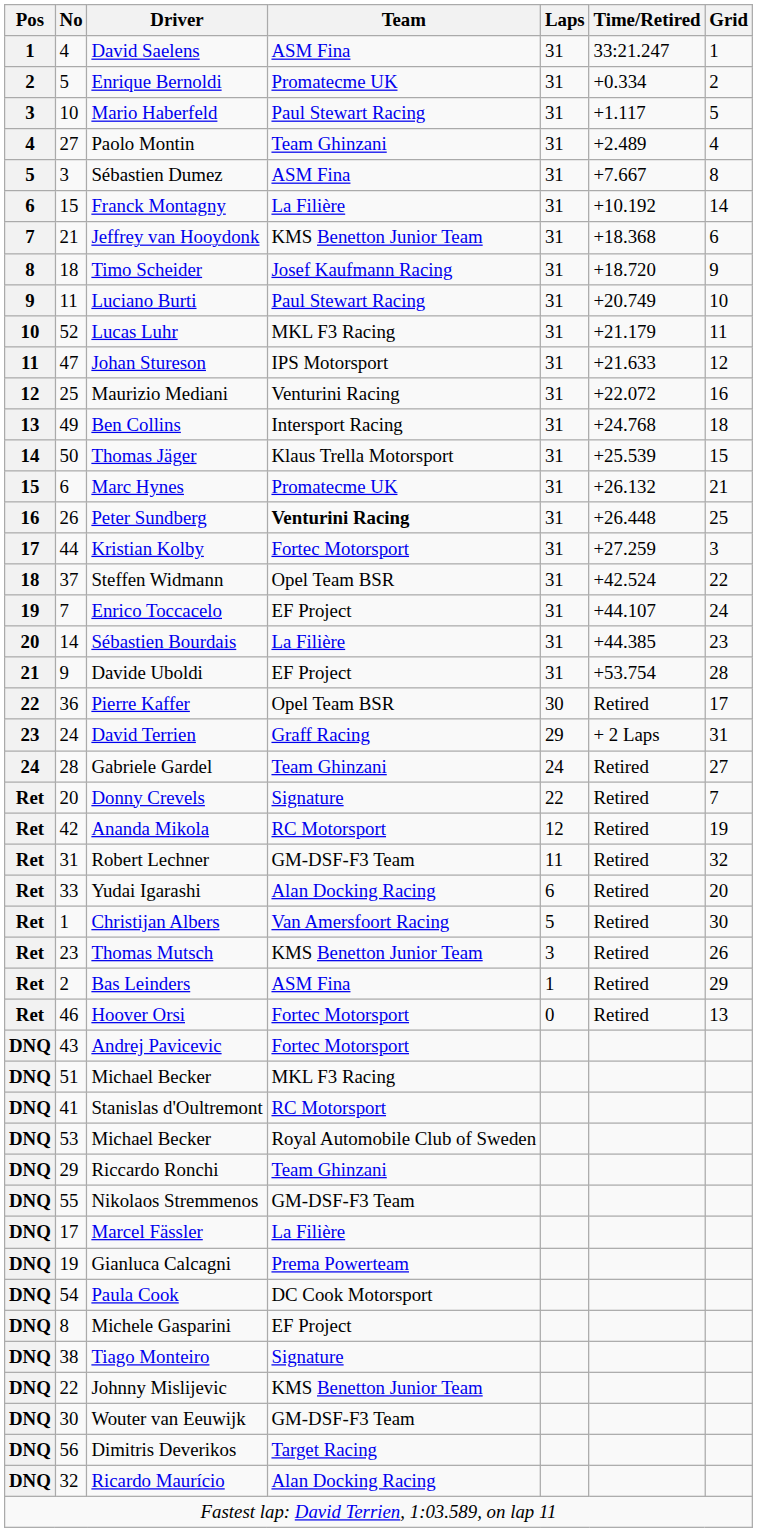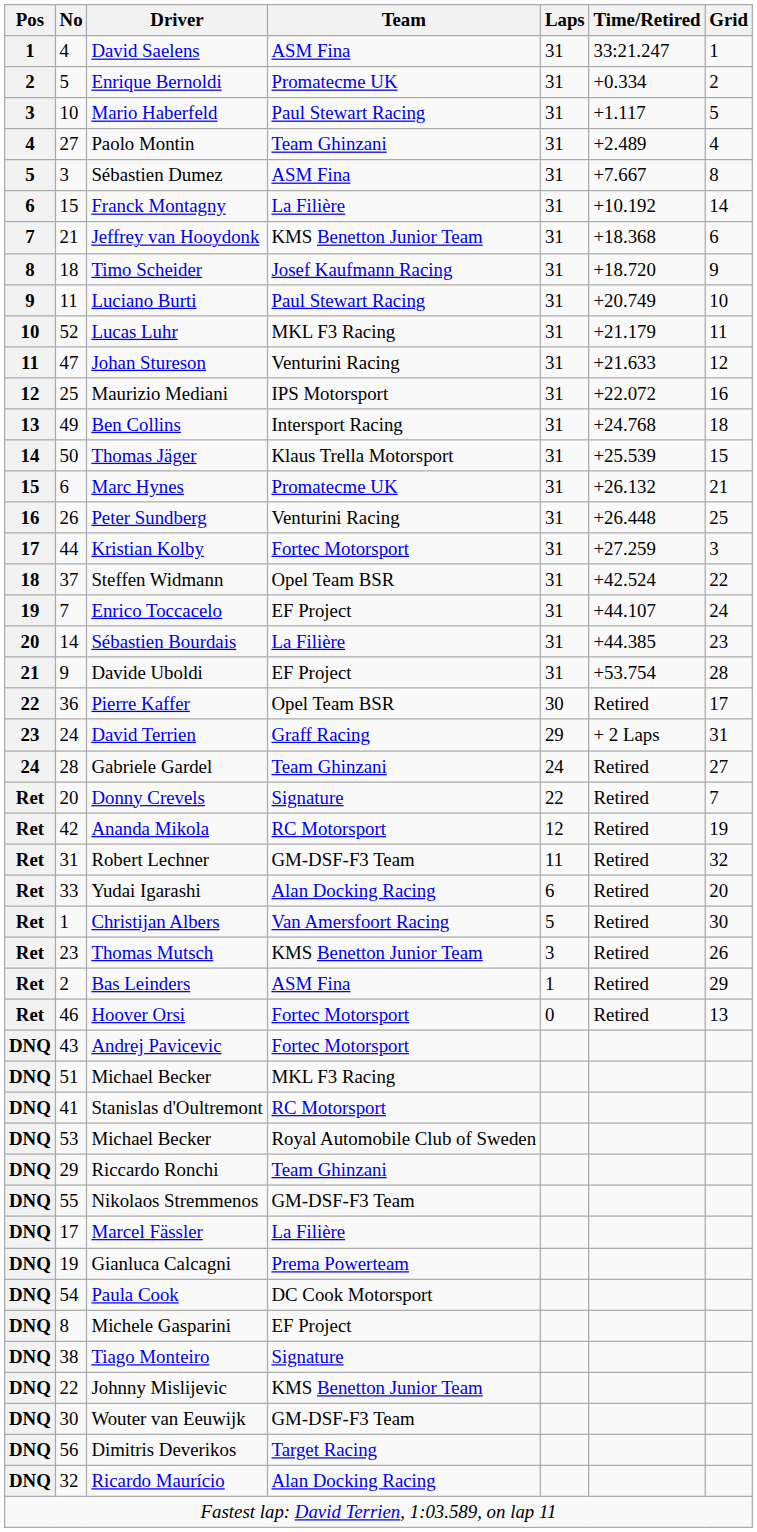Johan Stureson | Team: IPS Motorsport -> Venturini Racing
Maurizio Mediani | Team: Venturini Racing -> IPS Motorsport
Peter Sundberg | Team: bold -> normal
